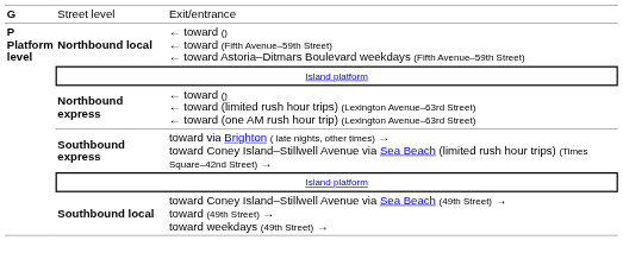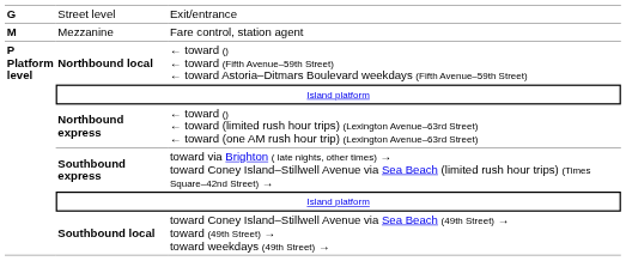+ row: M | Mezzanine | Fare control, station agent
